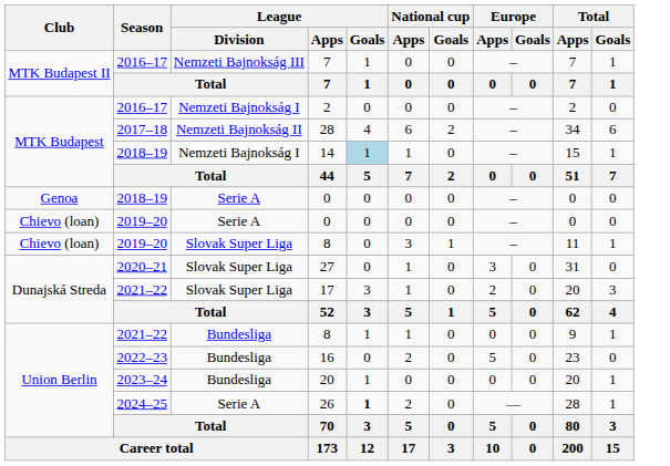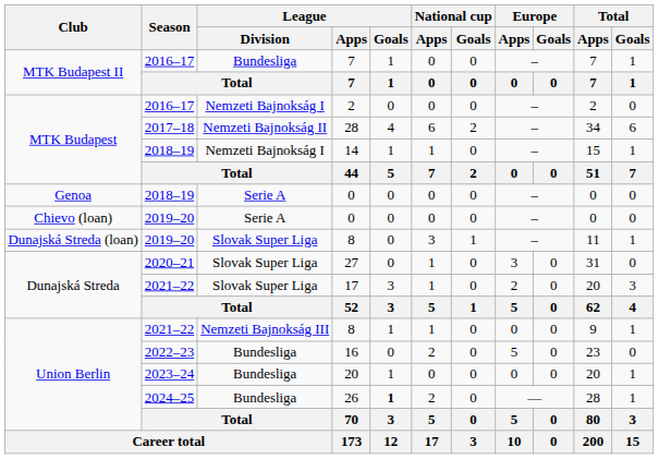2016–17 / 7 | League / Division: Nemzeti Bajnokság III -> Bundesliga
14 | League / Goals: lightblue background -> no background
2019–20 / 8 | Club: Chievo (loan) -> Dunajská Streda (loan)
2021–22 / 8 | League / Division: Bundesliga -> Nemzeti Bajnokság III
26 | League / Division: Serie A -> Bundesliga
